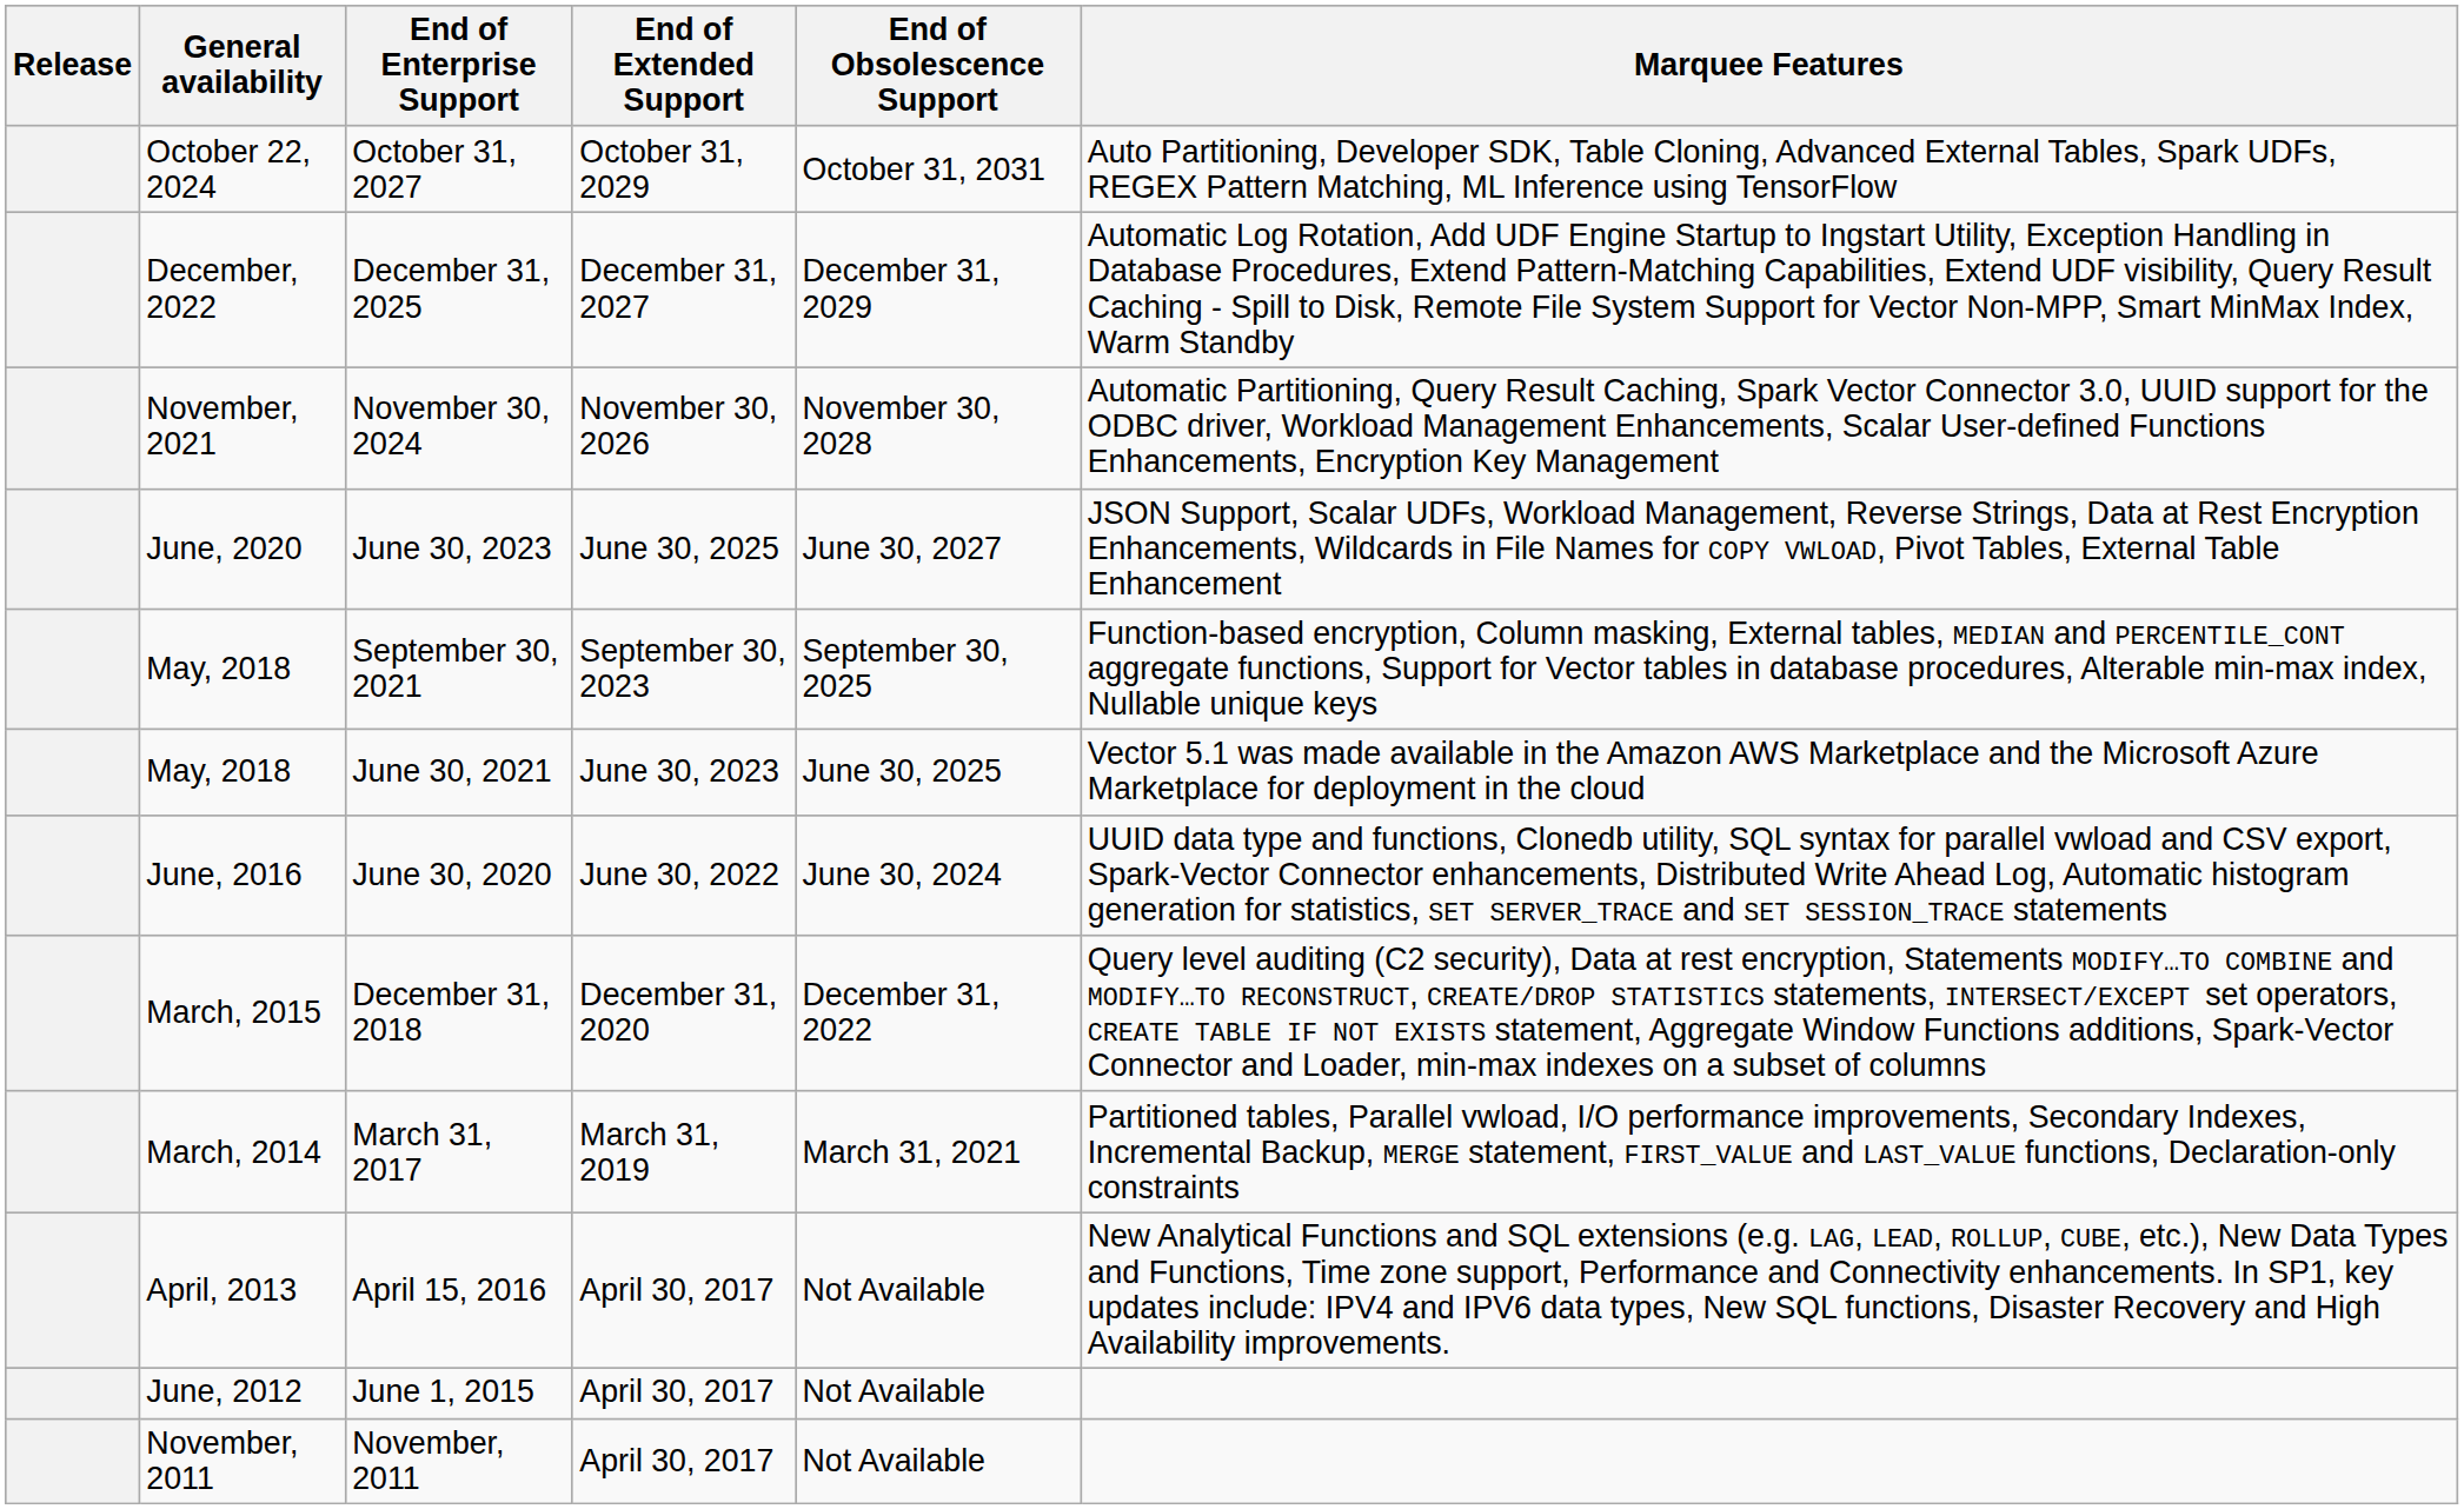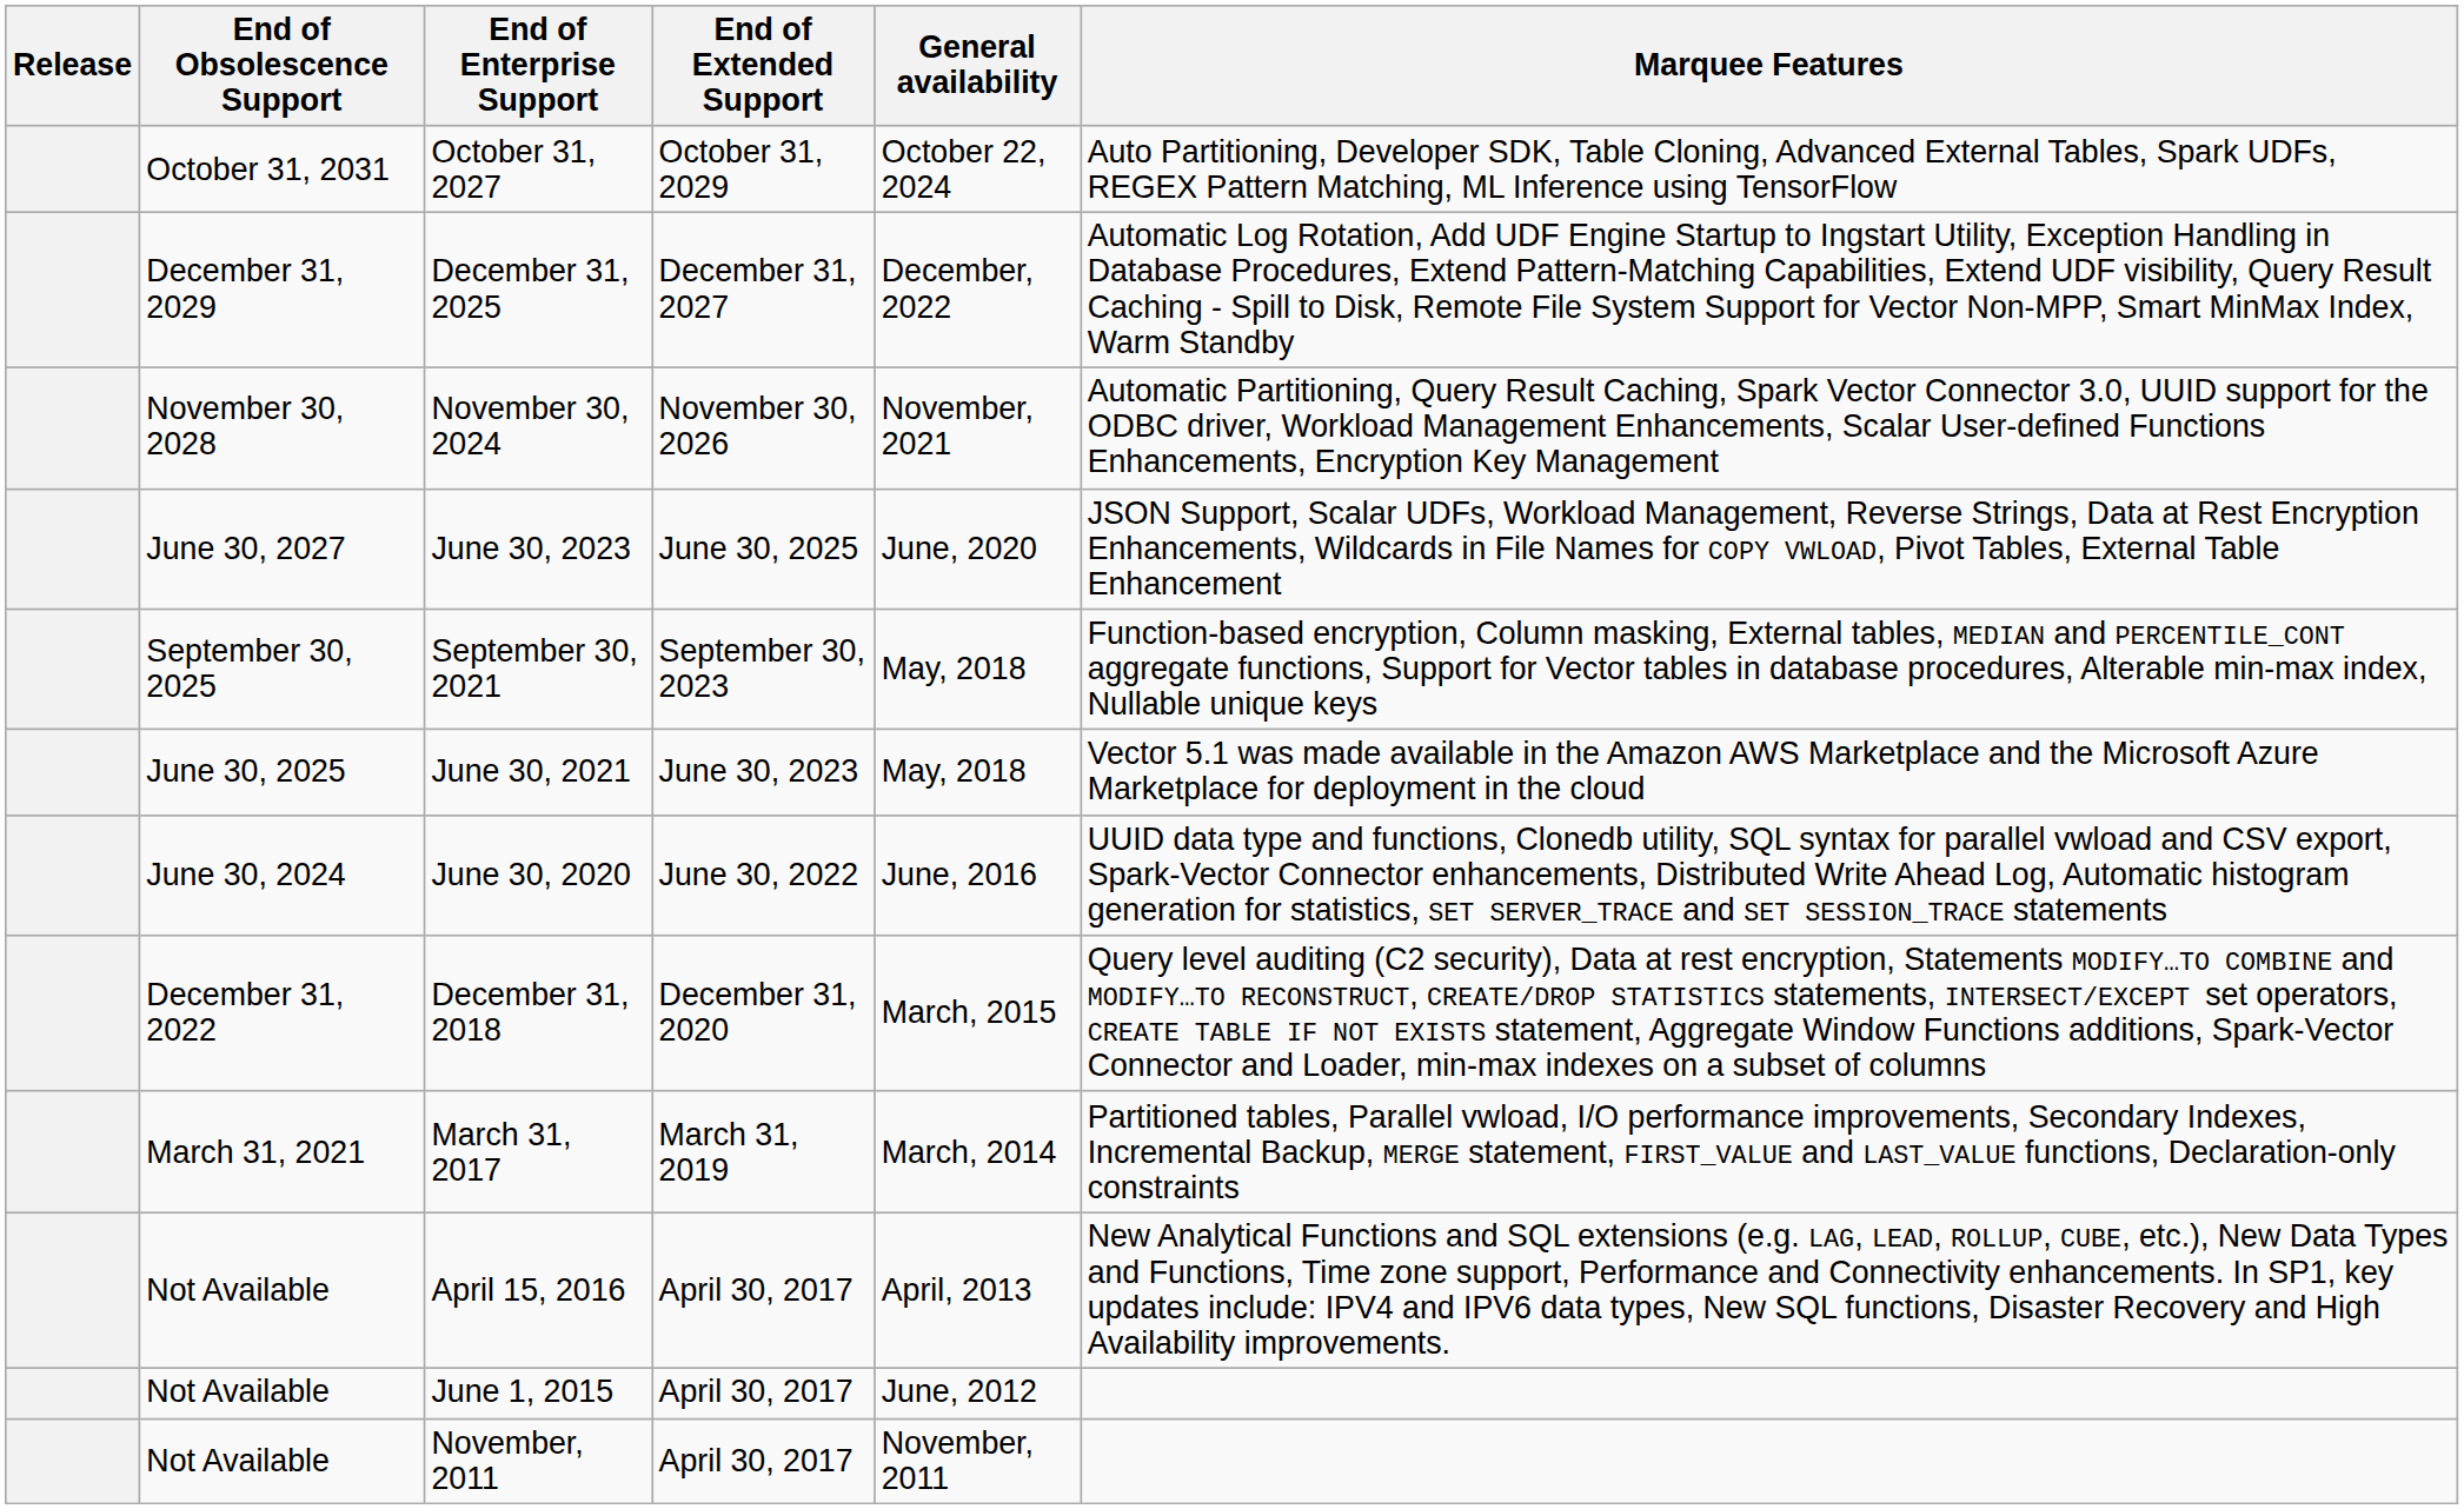columns swapped: General availability <-> End of Obsolescence Support
